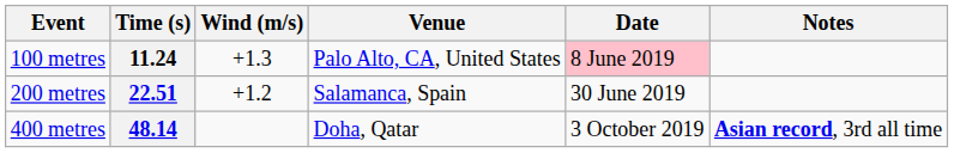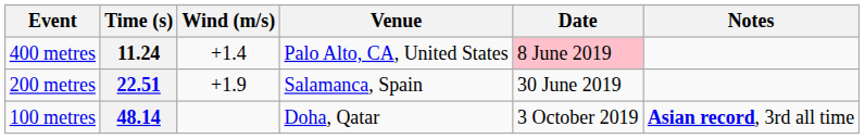11.24 | Event: 100 metres -> 400 metres
11.24 | Wind (m/s): +1.3 -> +1.4
22.51 | Wind (m/s): +1.2 -> +1.9
48.14 | Event: 400 metres -> 100 metres
